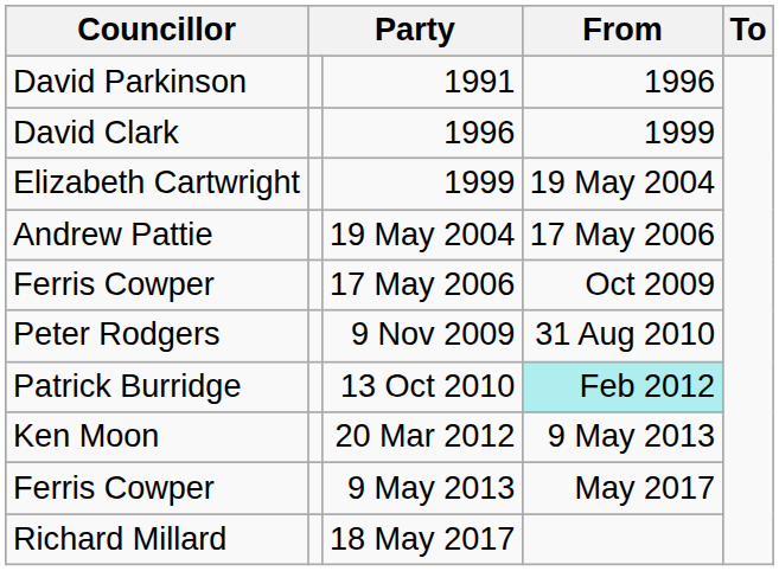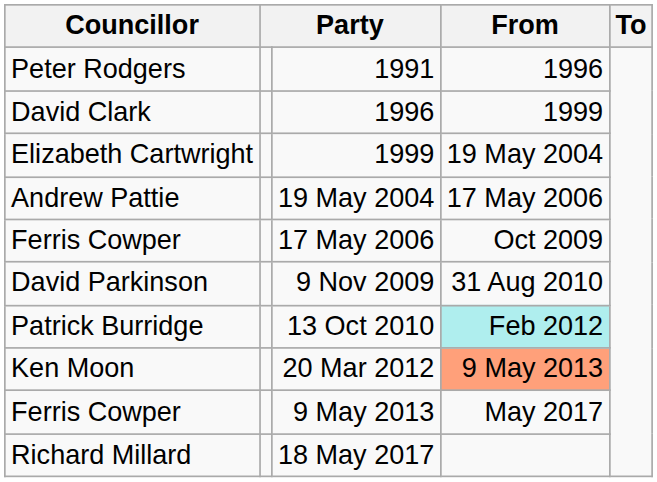1991 | Councillor: David Parkinson -> Peter Rodgers
9 Nov 2009 | Councillor: Peter Rodgers -> David Parkinson
20 Mar 2012 | From: no background -> lightsalmon background
